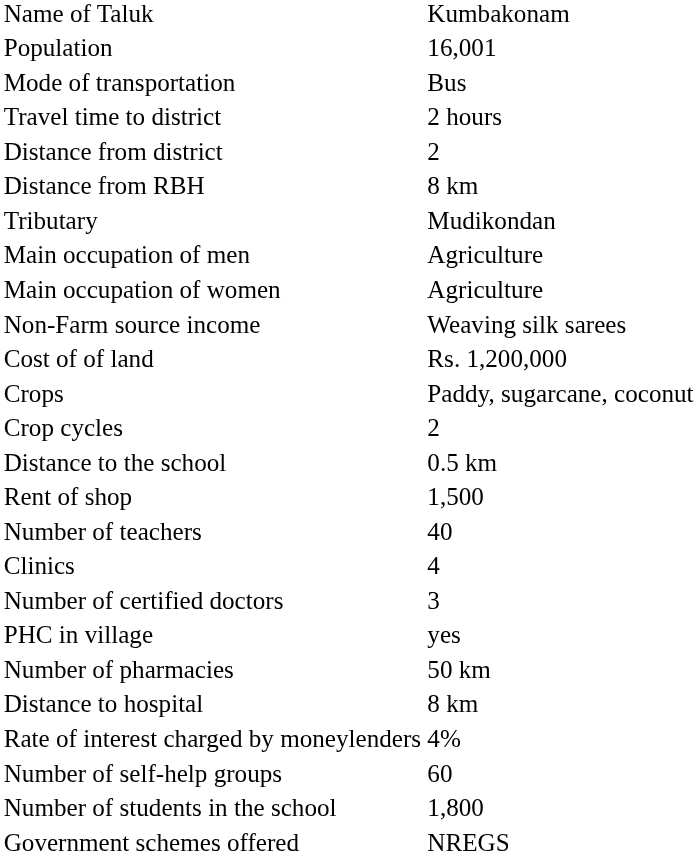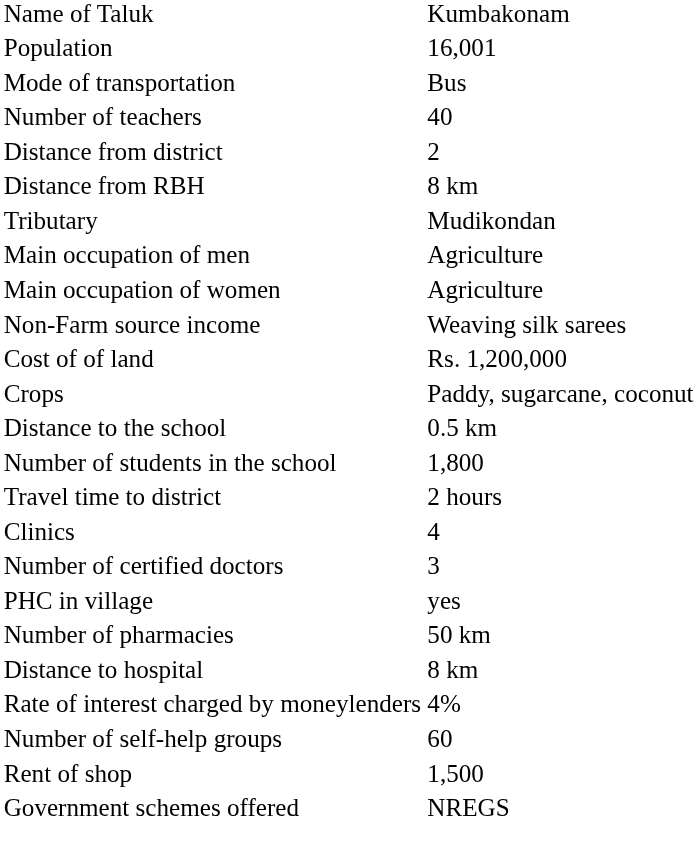rows swapped: Travel time to district <-> Number of teachers
- row: Crop cycles | 2
rows swapped: Number of students in the school <-> Rent of shop
